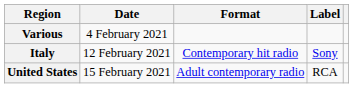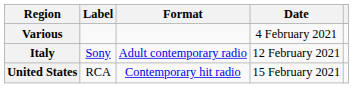columns swapped: Date <-> Label
Italy | Format: Contemporary hit radio -> Adult contemporary radio
United States | Format: Adult contemporary radio -> Contemporary hit radio
